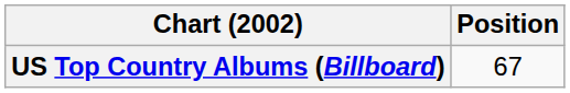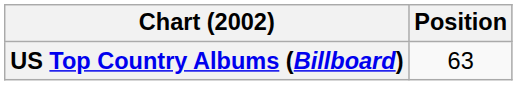US Top Country Albums (Billboard) | Position: 67 -> 63
